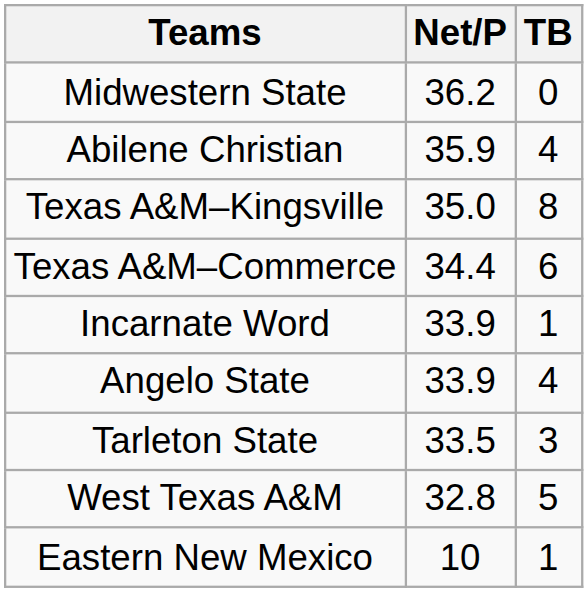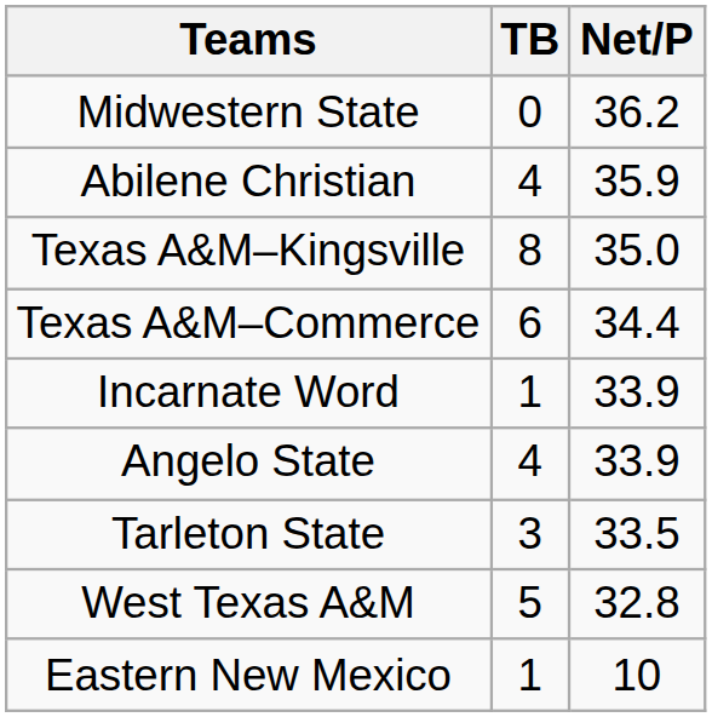columns swapped: TB <-> Net/P
